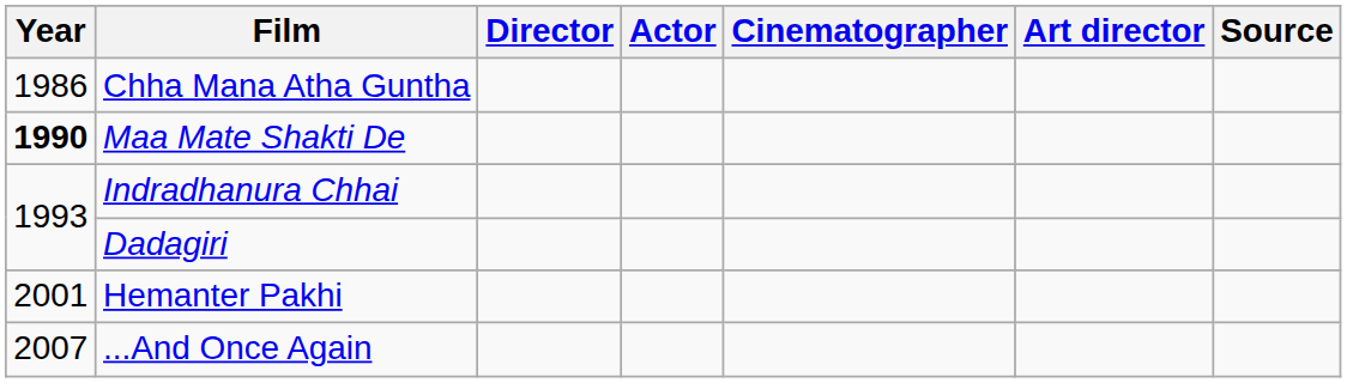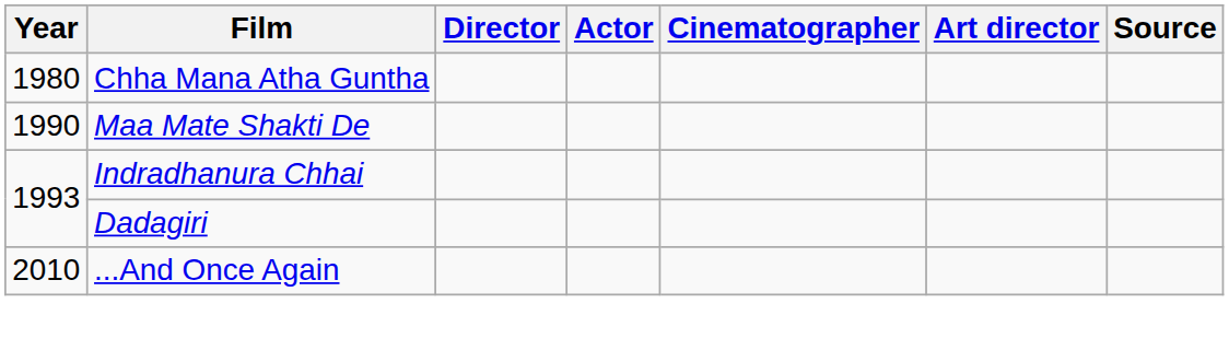Chha Mana Atha Guntha | Year: 1986 -> 1980
Maa Mate Shakti De | Year: bold -> normal
- row: 2001 | Hemanter Pakhi
...And Once Again | Year: 2007 -> 2010
